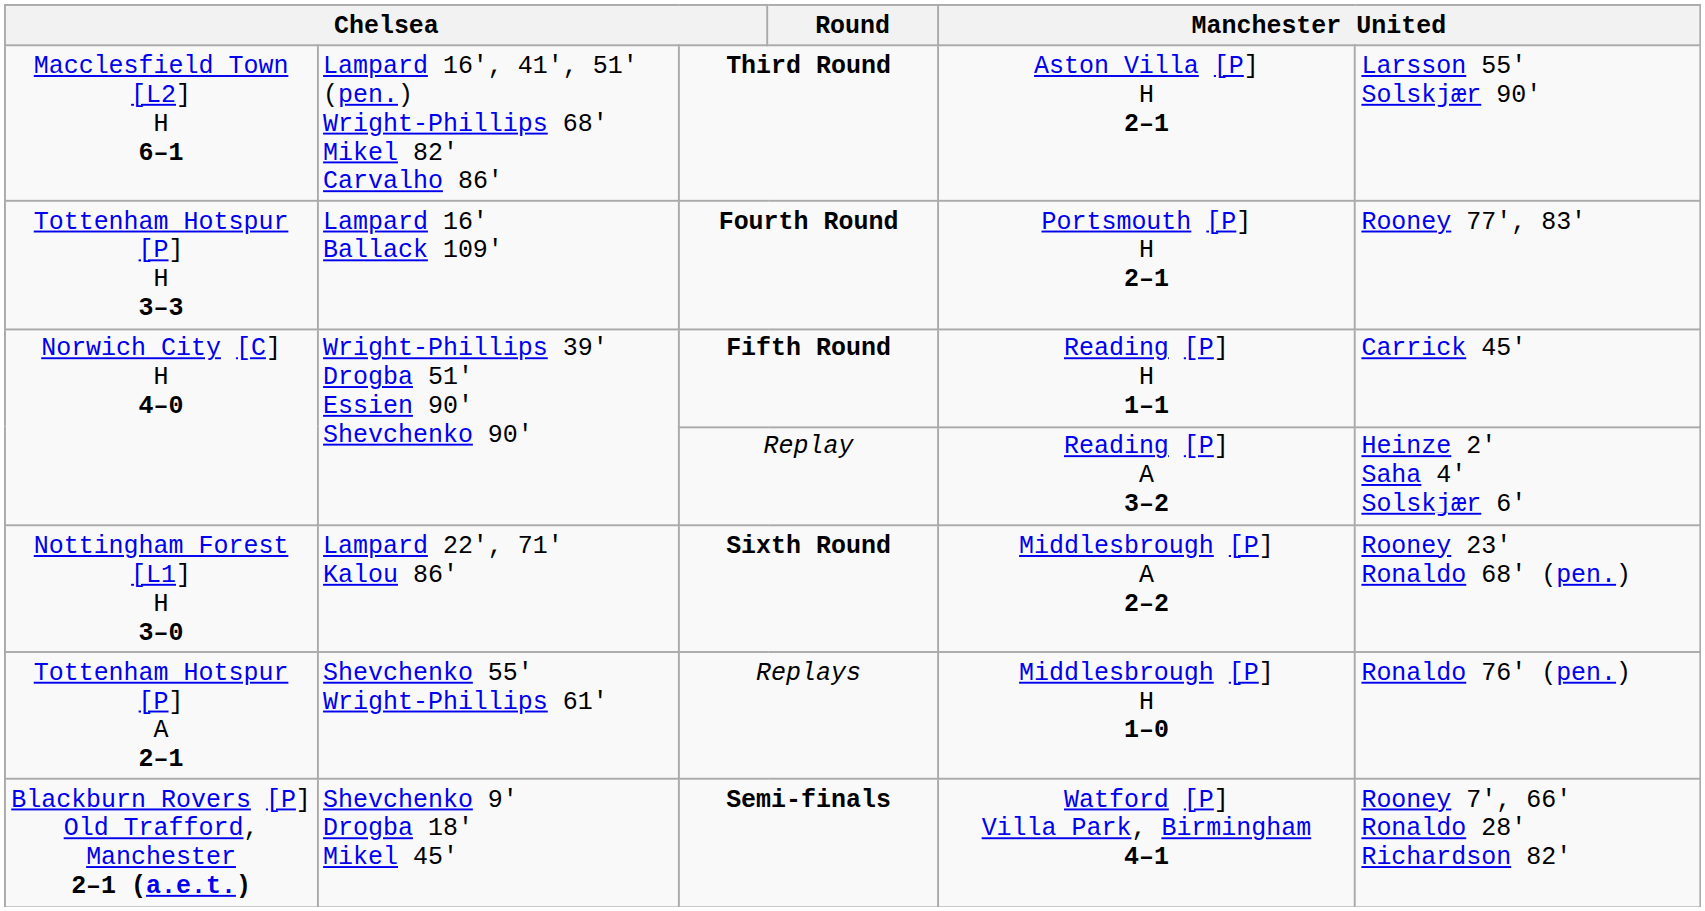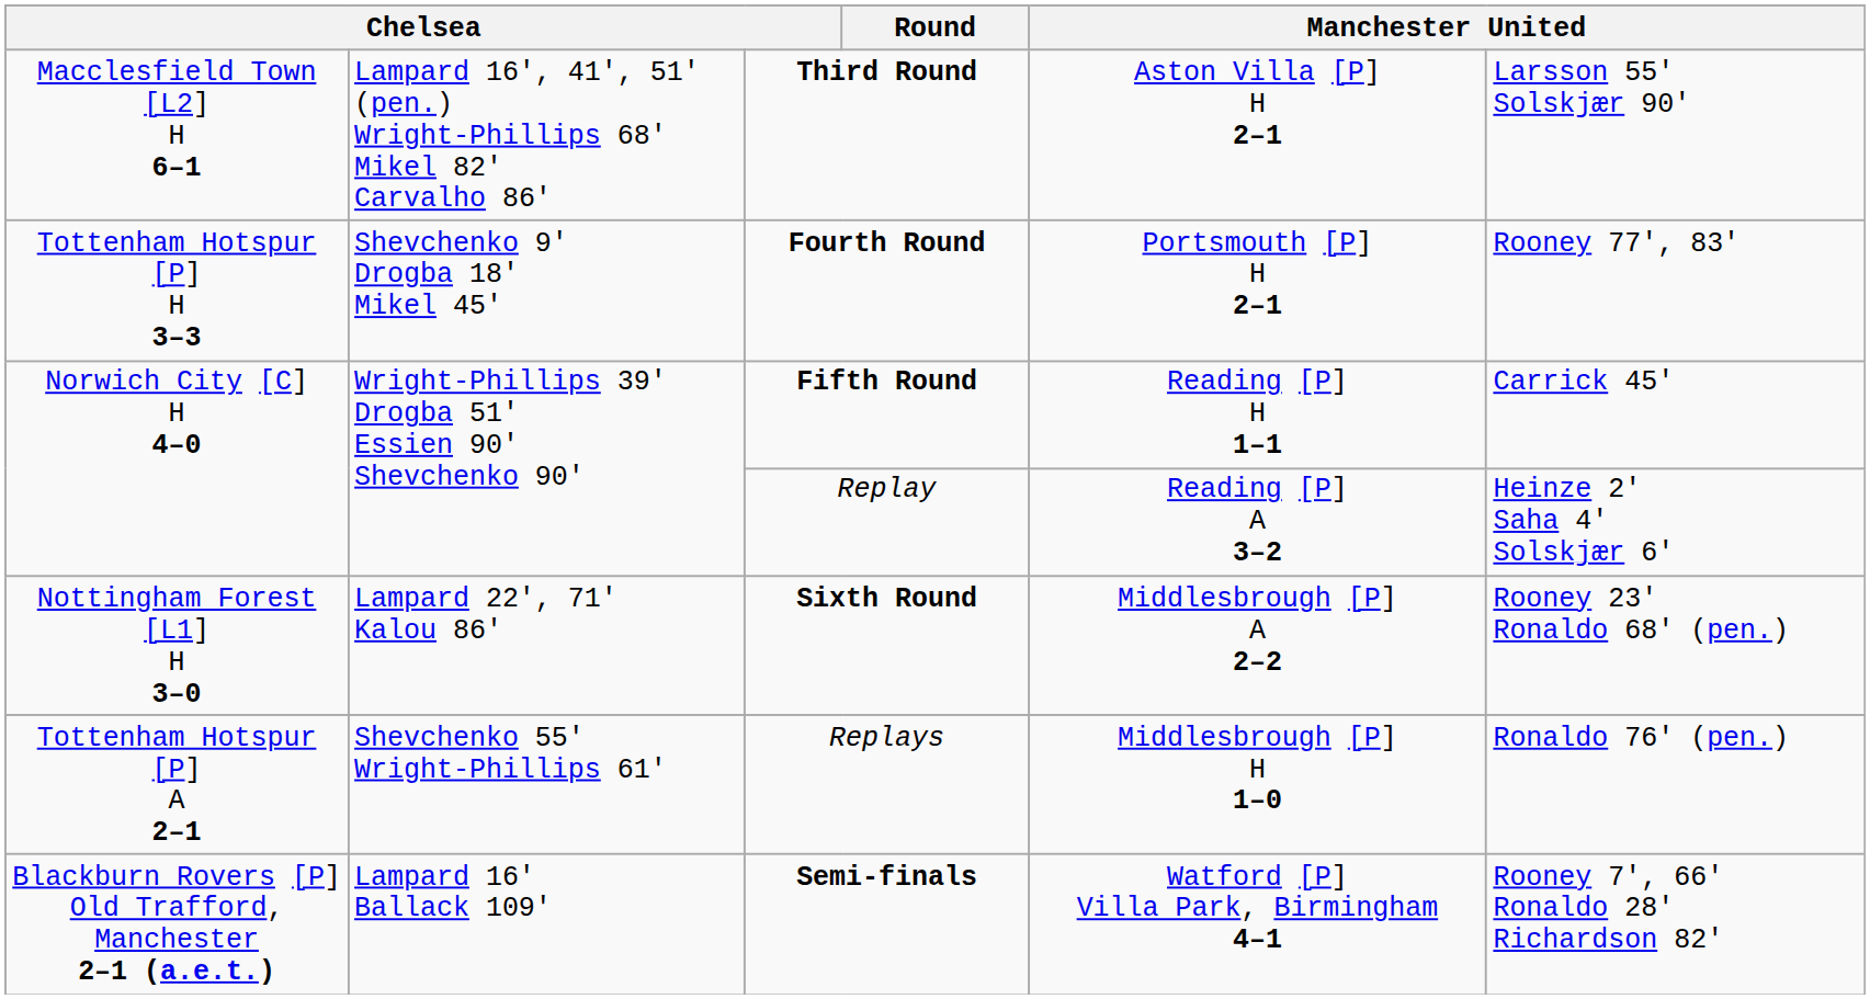Fourth Round | column 2: Lampard 16' Ballack 109' -> Shevchenko 9' Drogba 18' Mikel 45'
Semi-finals | column 2: Shevchenko 9' Drogba 18' Mikel 45' -> Lampard 16' Ballack 109'
